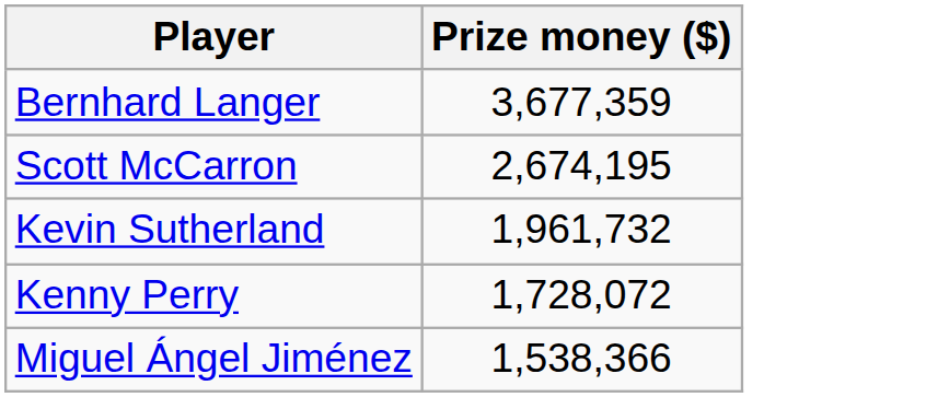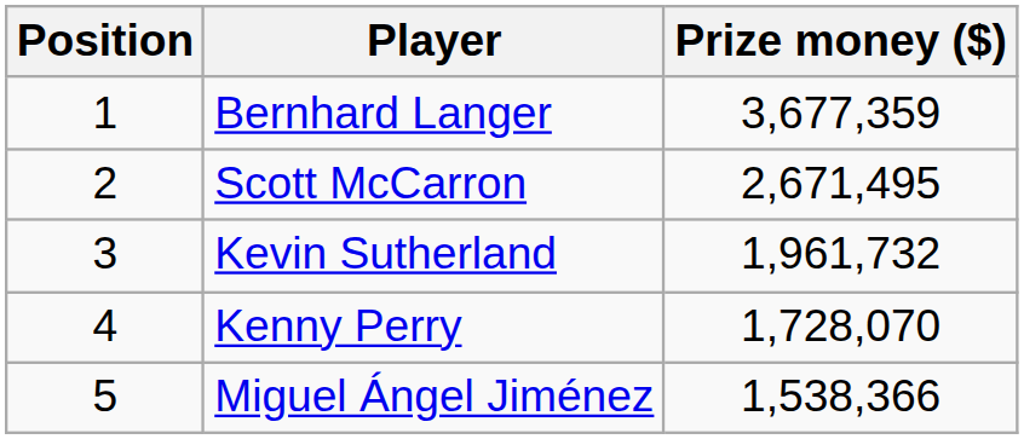+ column: Position | 1 | 2 | 3 | 4 | 5
Scott McCarron | Prize money ($): 2,674,195 -> 2,671,495
Kenny Perry | Prize money ($): 1,728,072 -> 1,728,070
